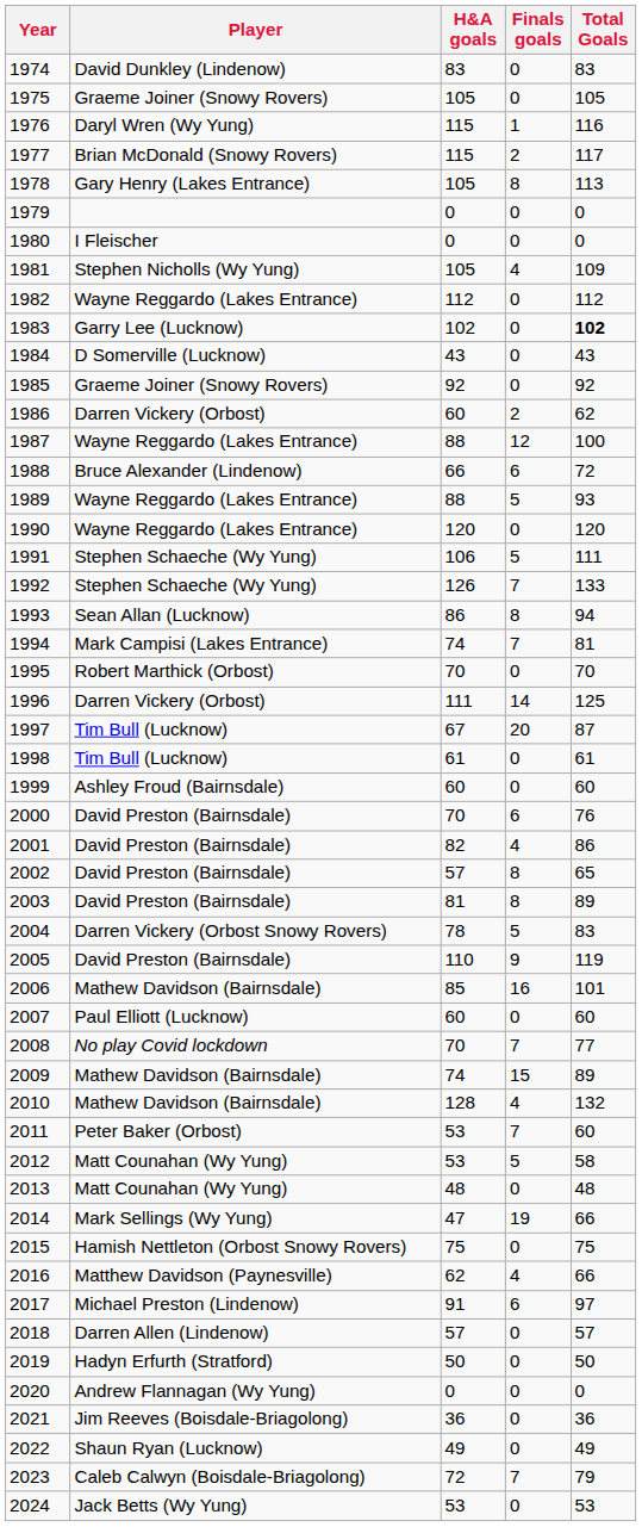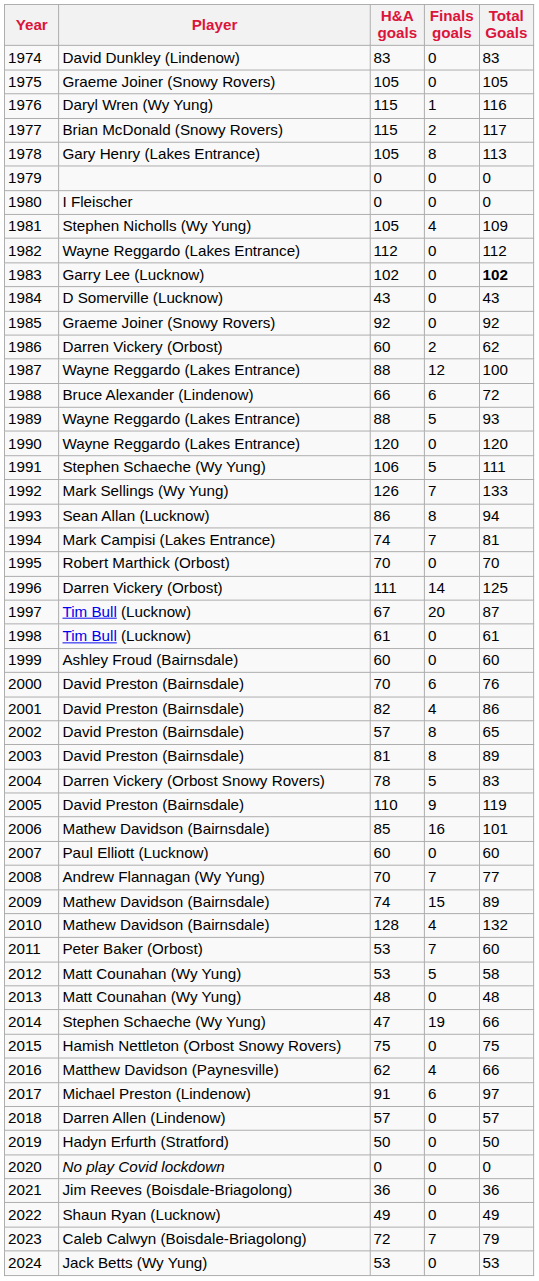1992 | Player: Stephen Schaeche (Wy Yung) -> Mark Sellings (Wy Yung)
2008 | Player: No play Covid lockdown -> Andrew Flannagan (Wy Yung)
2014 | Player: Mark Sellings (Wy Yung) -> Stephen Schaeche (Wy Yung)
2020 | Player: Andrew Flannagan (Wy Yung) -> No play Covid lockdown
